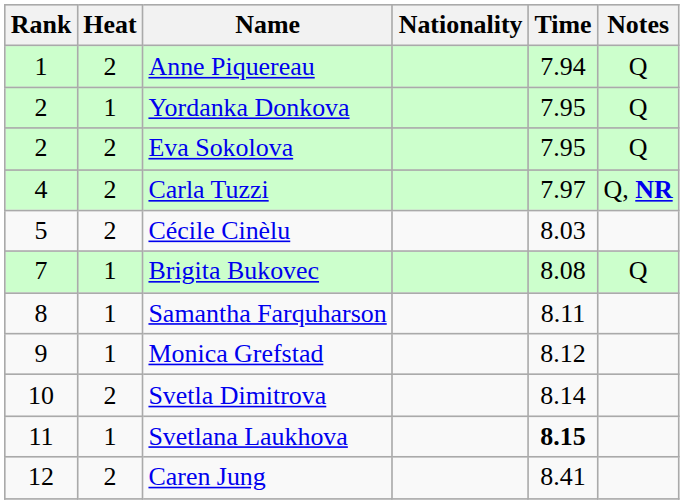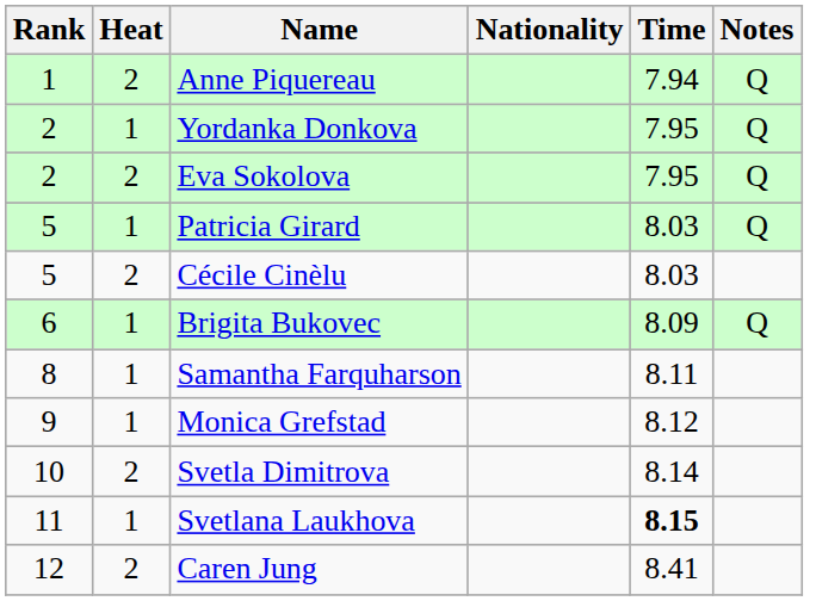- row: 4 | 2 | Carla Tuzzi | 7.97 | Q, NR
+ row: 5 | 1 | Patricia Girard | 8.03 | Q
Brigita Bukovec | Rank: 7 -> 6
Brigita Bukovec | Time: 8.08 -> 8.09
